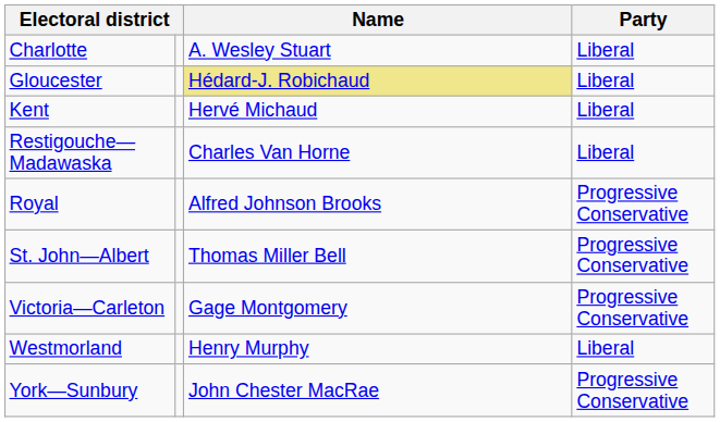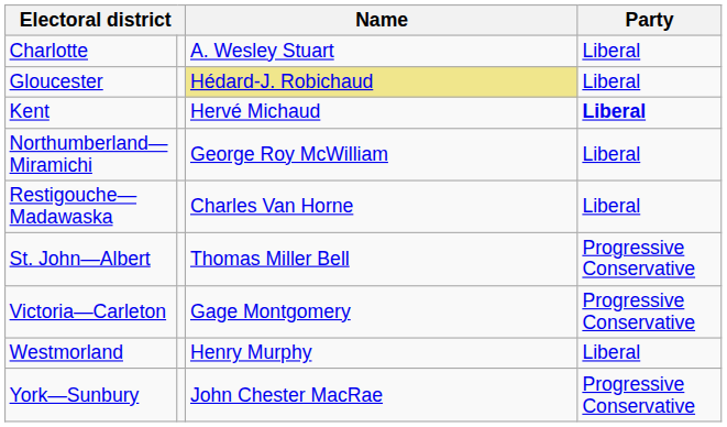Kent | Party: normal -> bold
+ row: Northumberland—Miramichi | George Roy McWilliam | Liberal
- row: Royal | Alfred Johnson Brooks | Progressive Conservative
